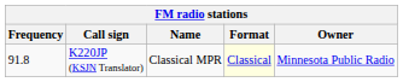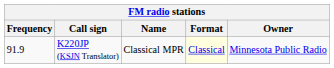K220JP (KSJN Translator) | Frequency: 91.8 -> 91.9
